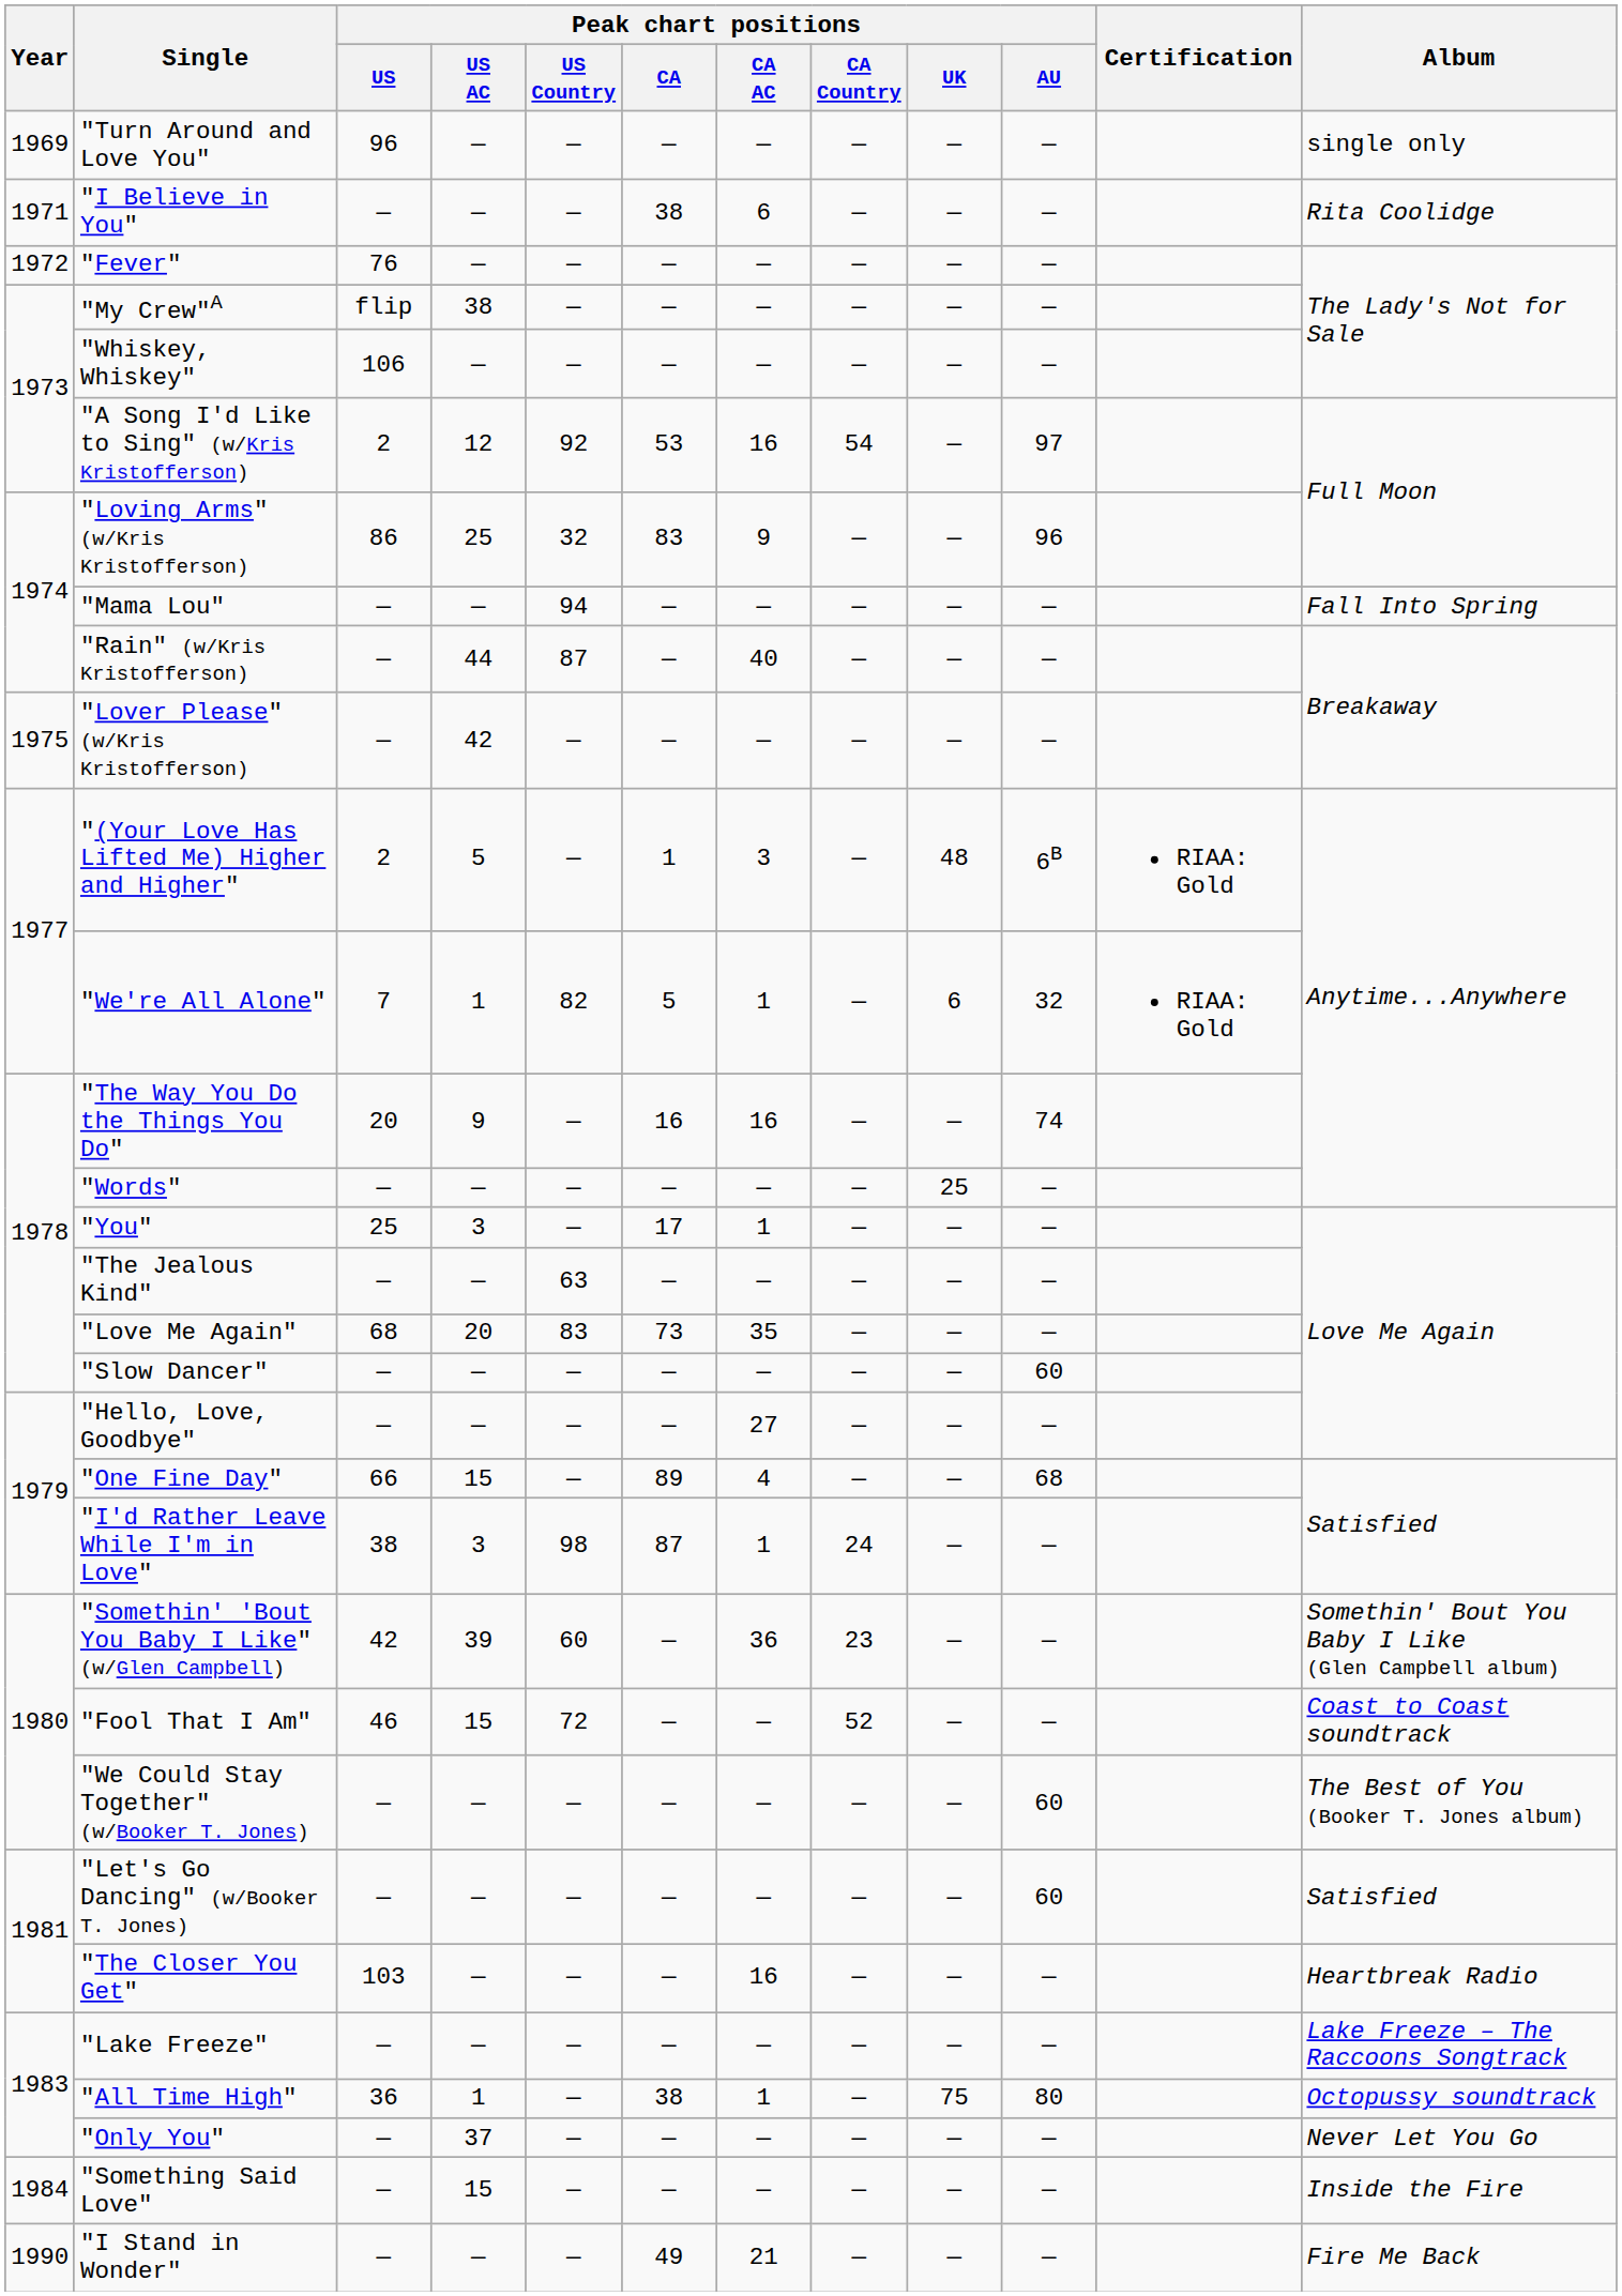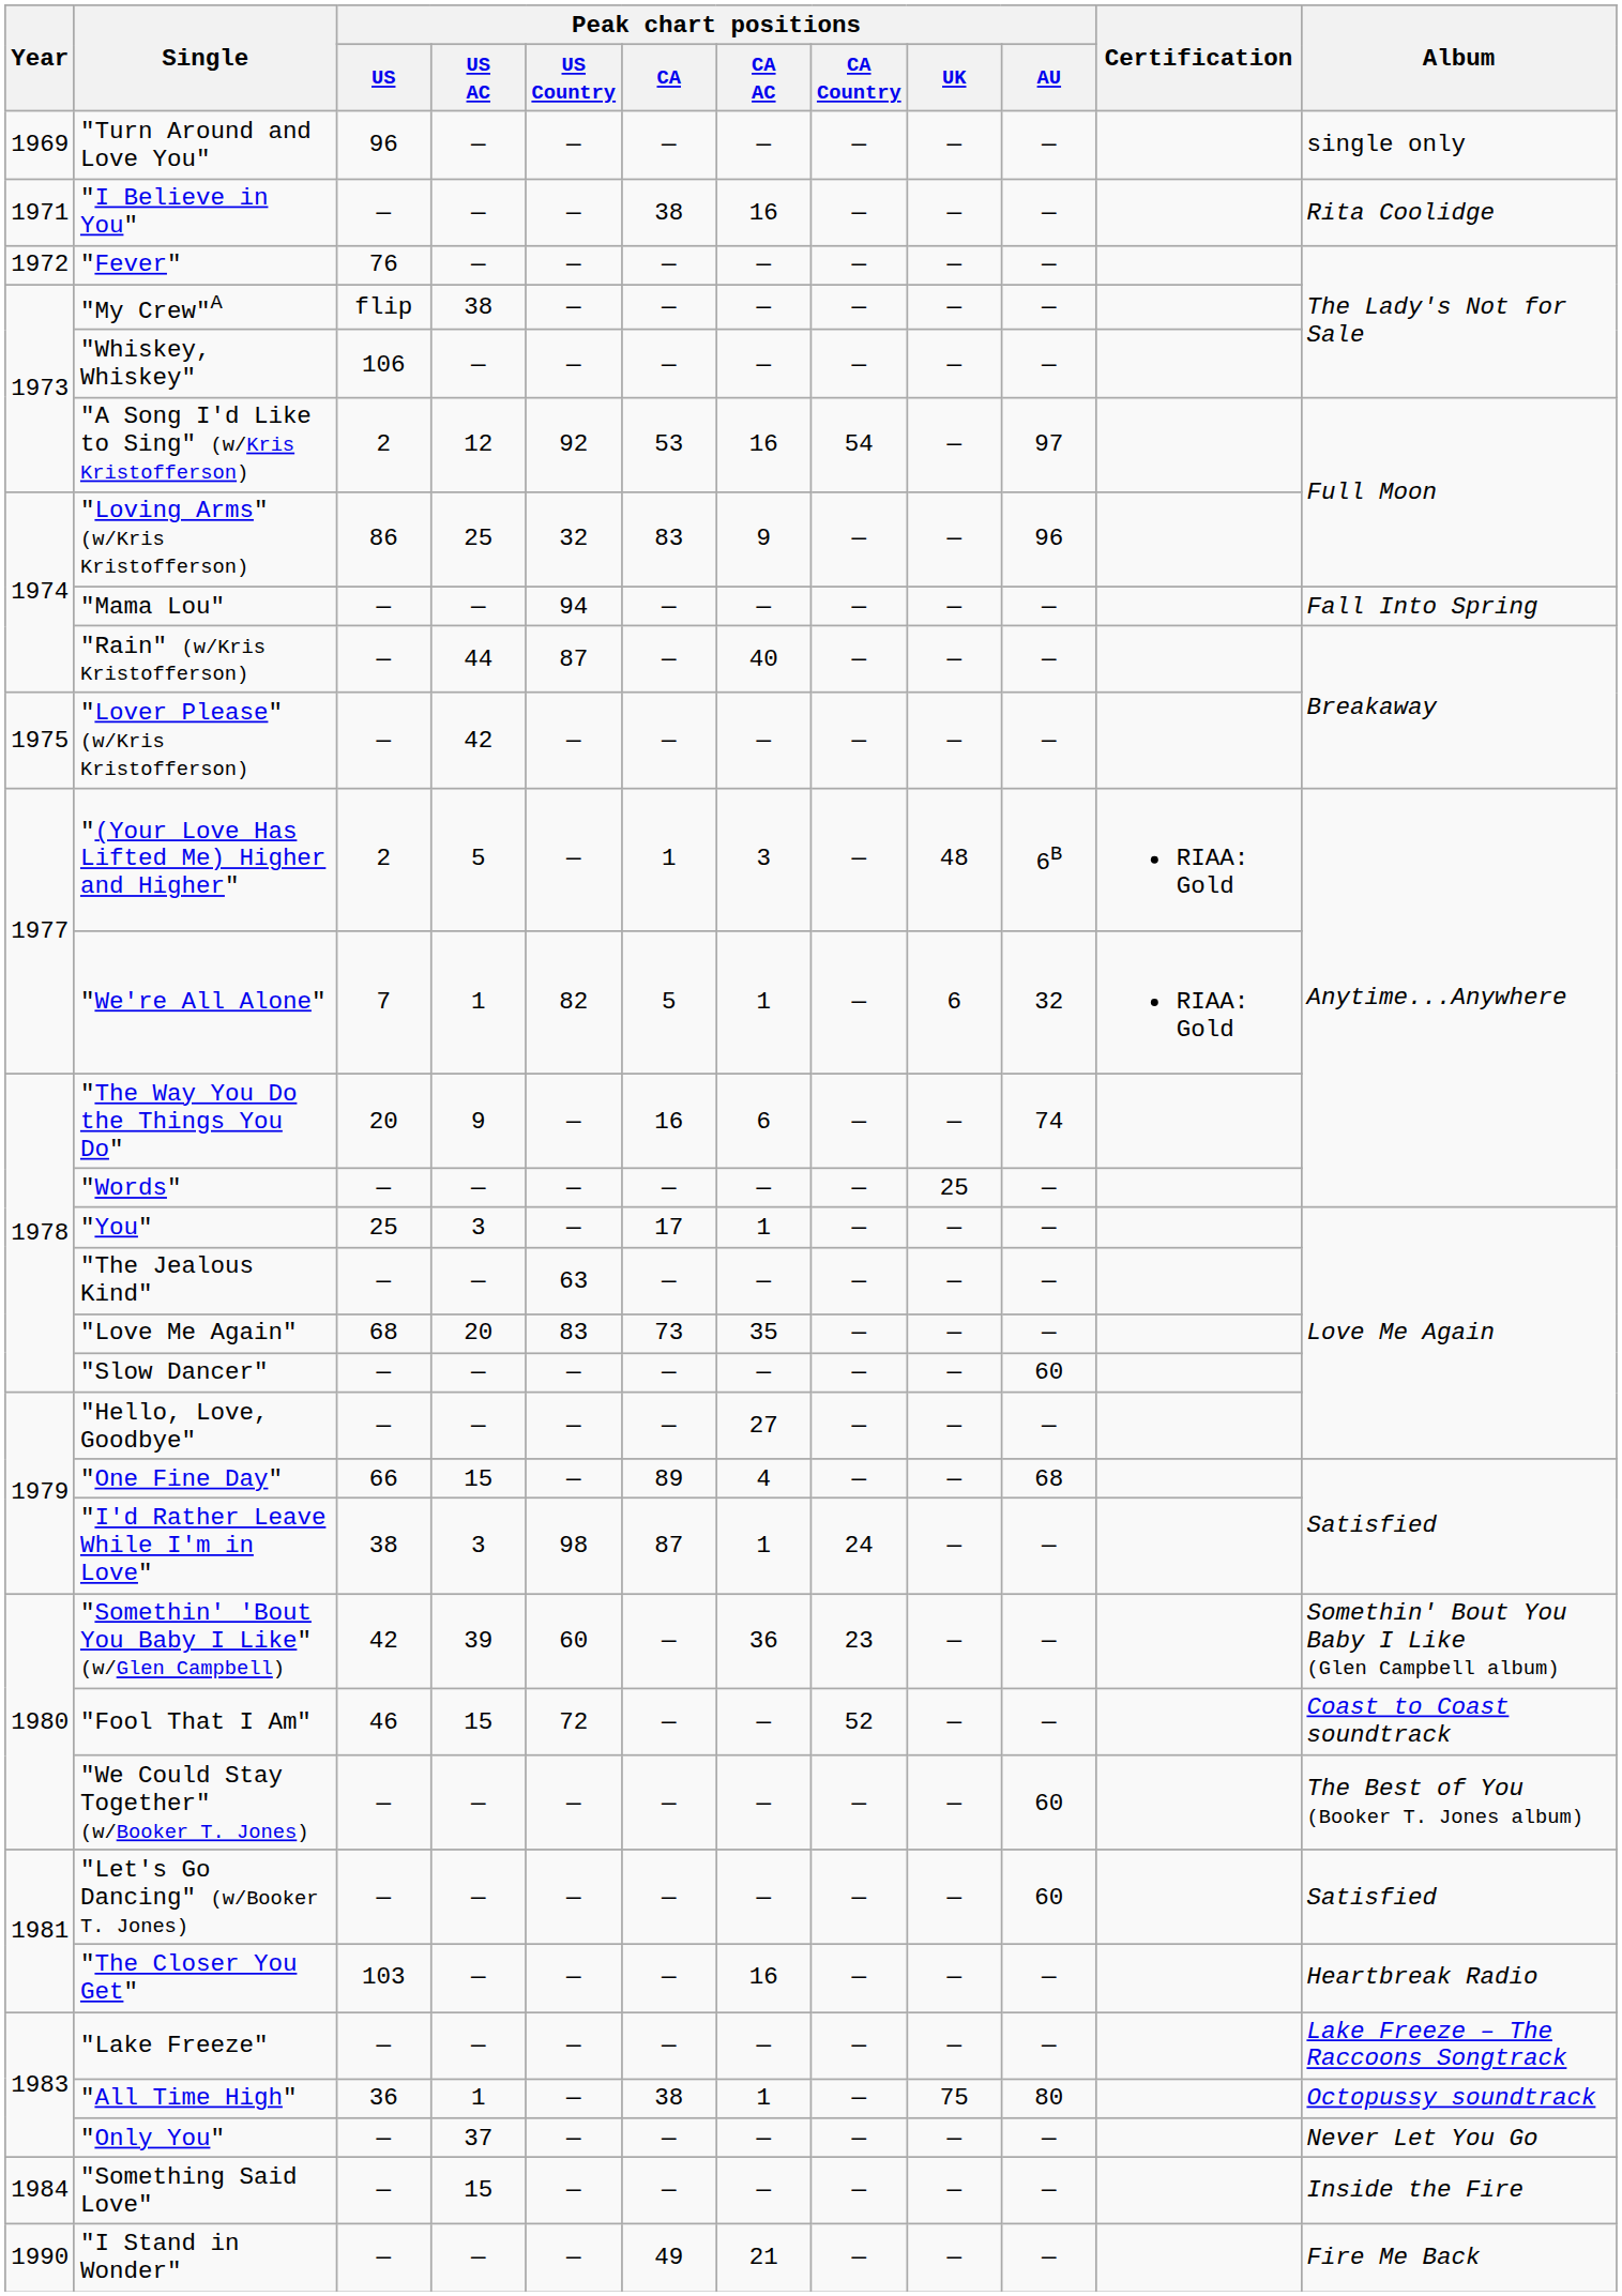"I Believe in You" | Peak chart positions / CA AC: 6 -> 16
"The Way You Do the Things You Do" | Peak chart positions / CA AC: 16 -> 6
